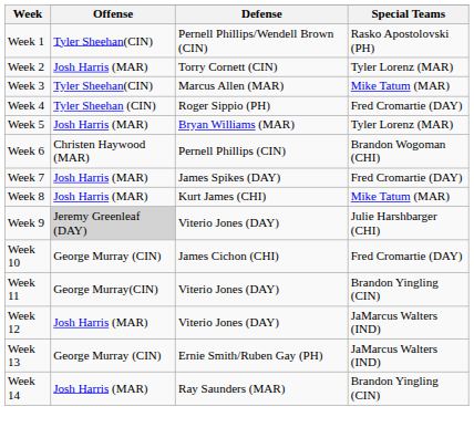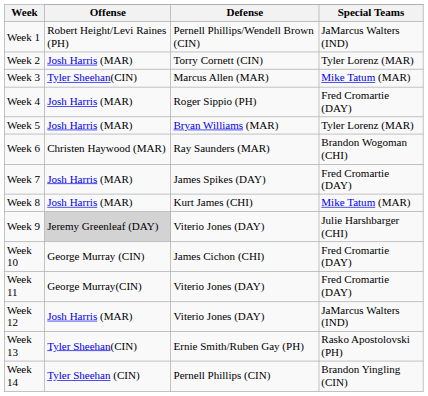Week 1 | Offense: Tyler Sheehan(CIN) -> Robert Height/Levi Raines (PH)
Week 1 | Special Teams: Rasko Apostolovski (PH) -> JaMarcus Walters (IND)
Week 4 | Offense: Tyler Sheehan (CIN) -> Josh Harris (MAR)
Week 6 | Defense: Pernell Phillips (CIN) -> Ray Saunders (MAR)
Week 11 | Special Teams: Brandon Yingling (CIN) -> Fred Cromartie (DAY)
Week 13 | Offense: George Murray (CIN) -> Tyler Sheehan(CIN)
Week 13 | Special Teams: JaMarcus Walters (IND) -> Rasko Apostolovski (PH)
Week 14 | Offense: Josh Harris (MAR) -> Tyler Sheehan (CIN)
Week 14 | Defense: Ray Saunders (MAR) -> Pernell Phillips (CIN)
